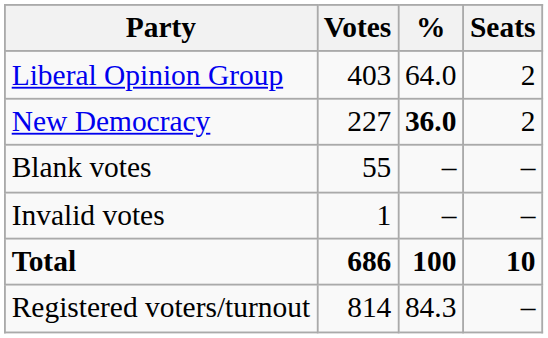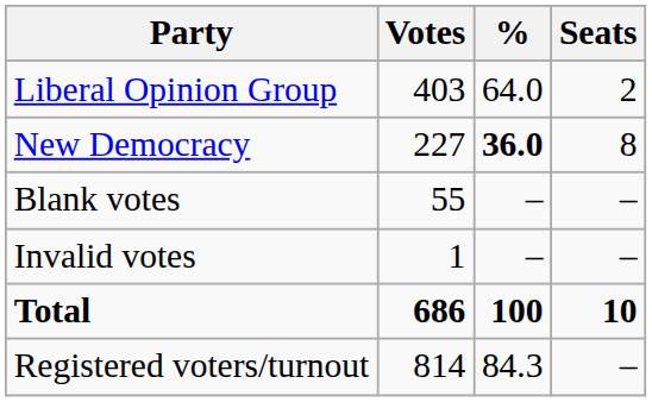New Democracy | Seats: 2 -> 8
